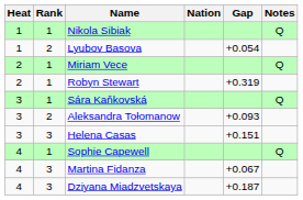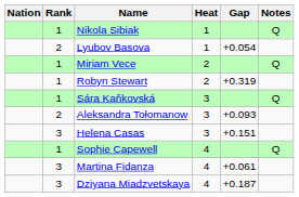columns swapped: Heat <-> Nation
Martina Fidanza | Gap: +0.067 -> +0.061
